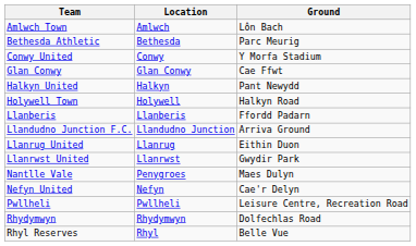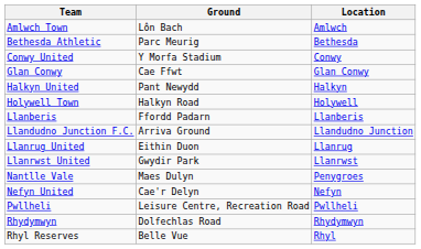columns swapped: Location <-> Ground
